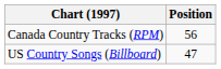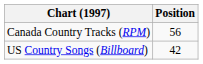US Country Songs (Billboard) | Position: 47 -> 42
